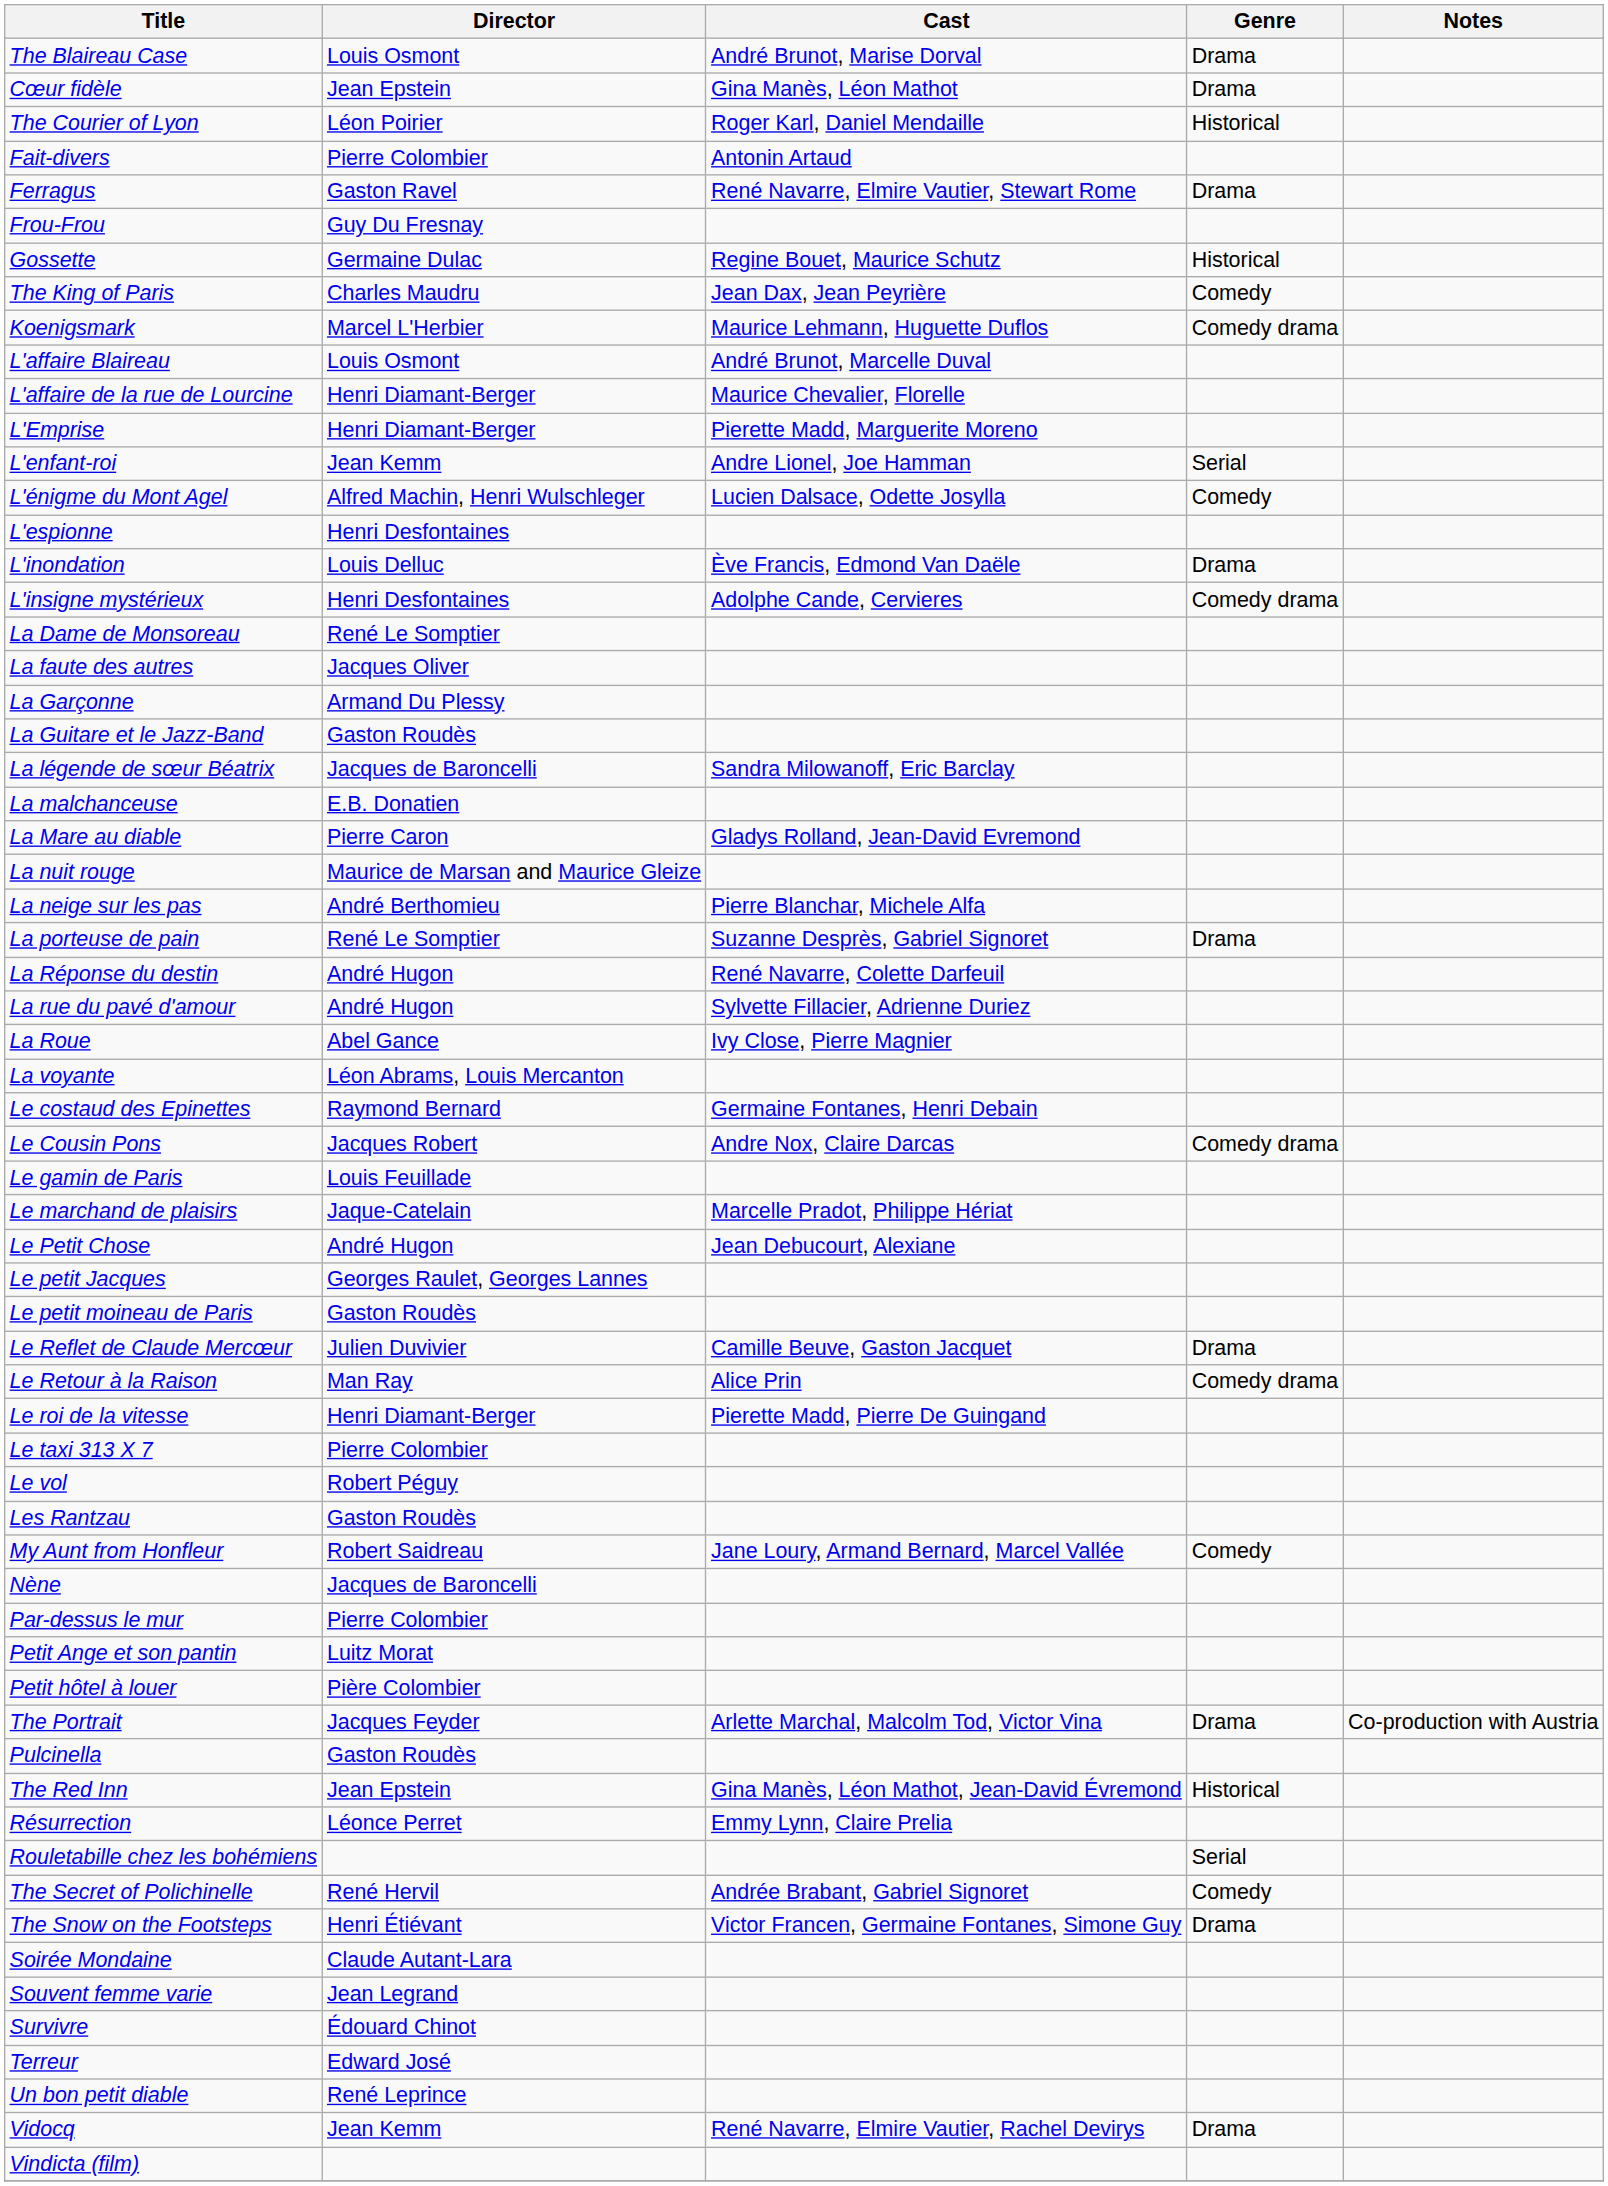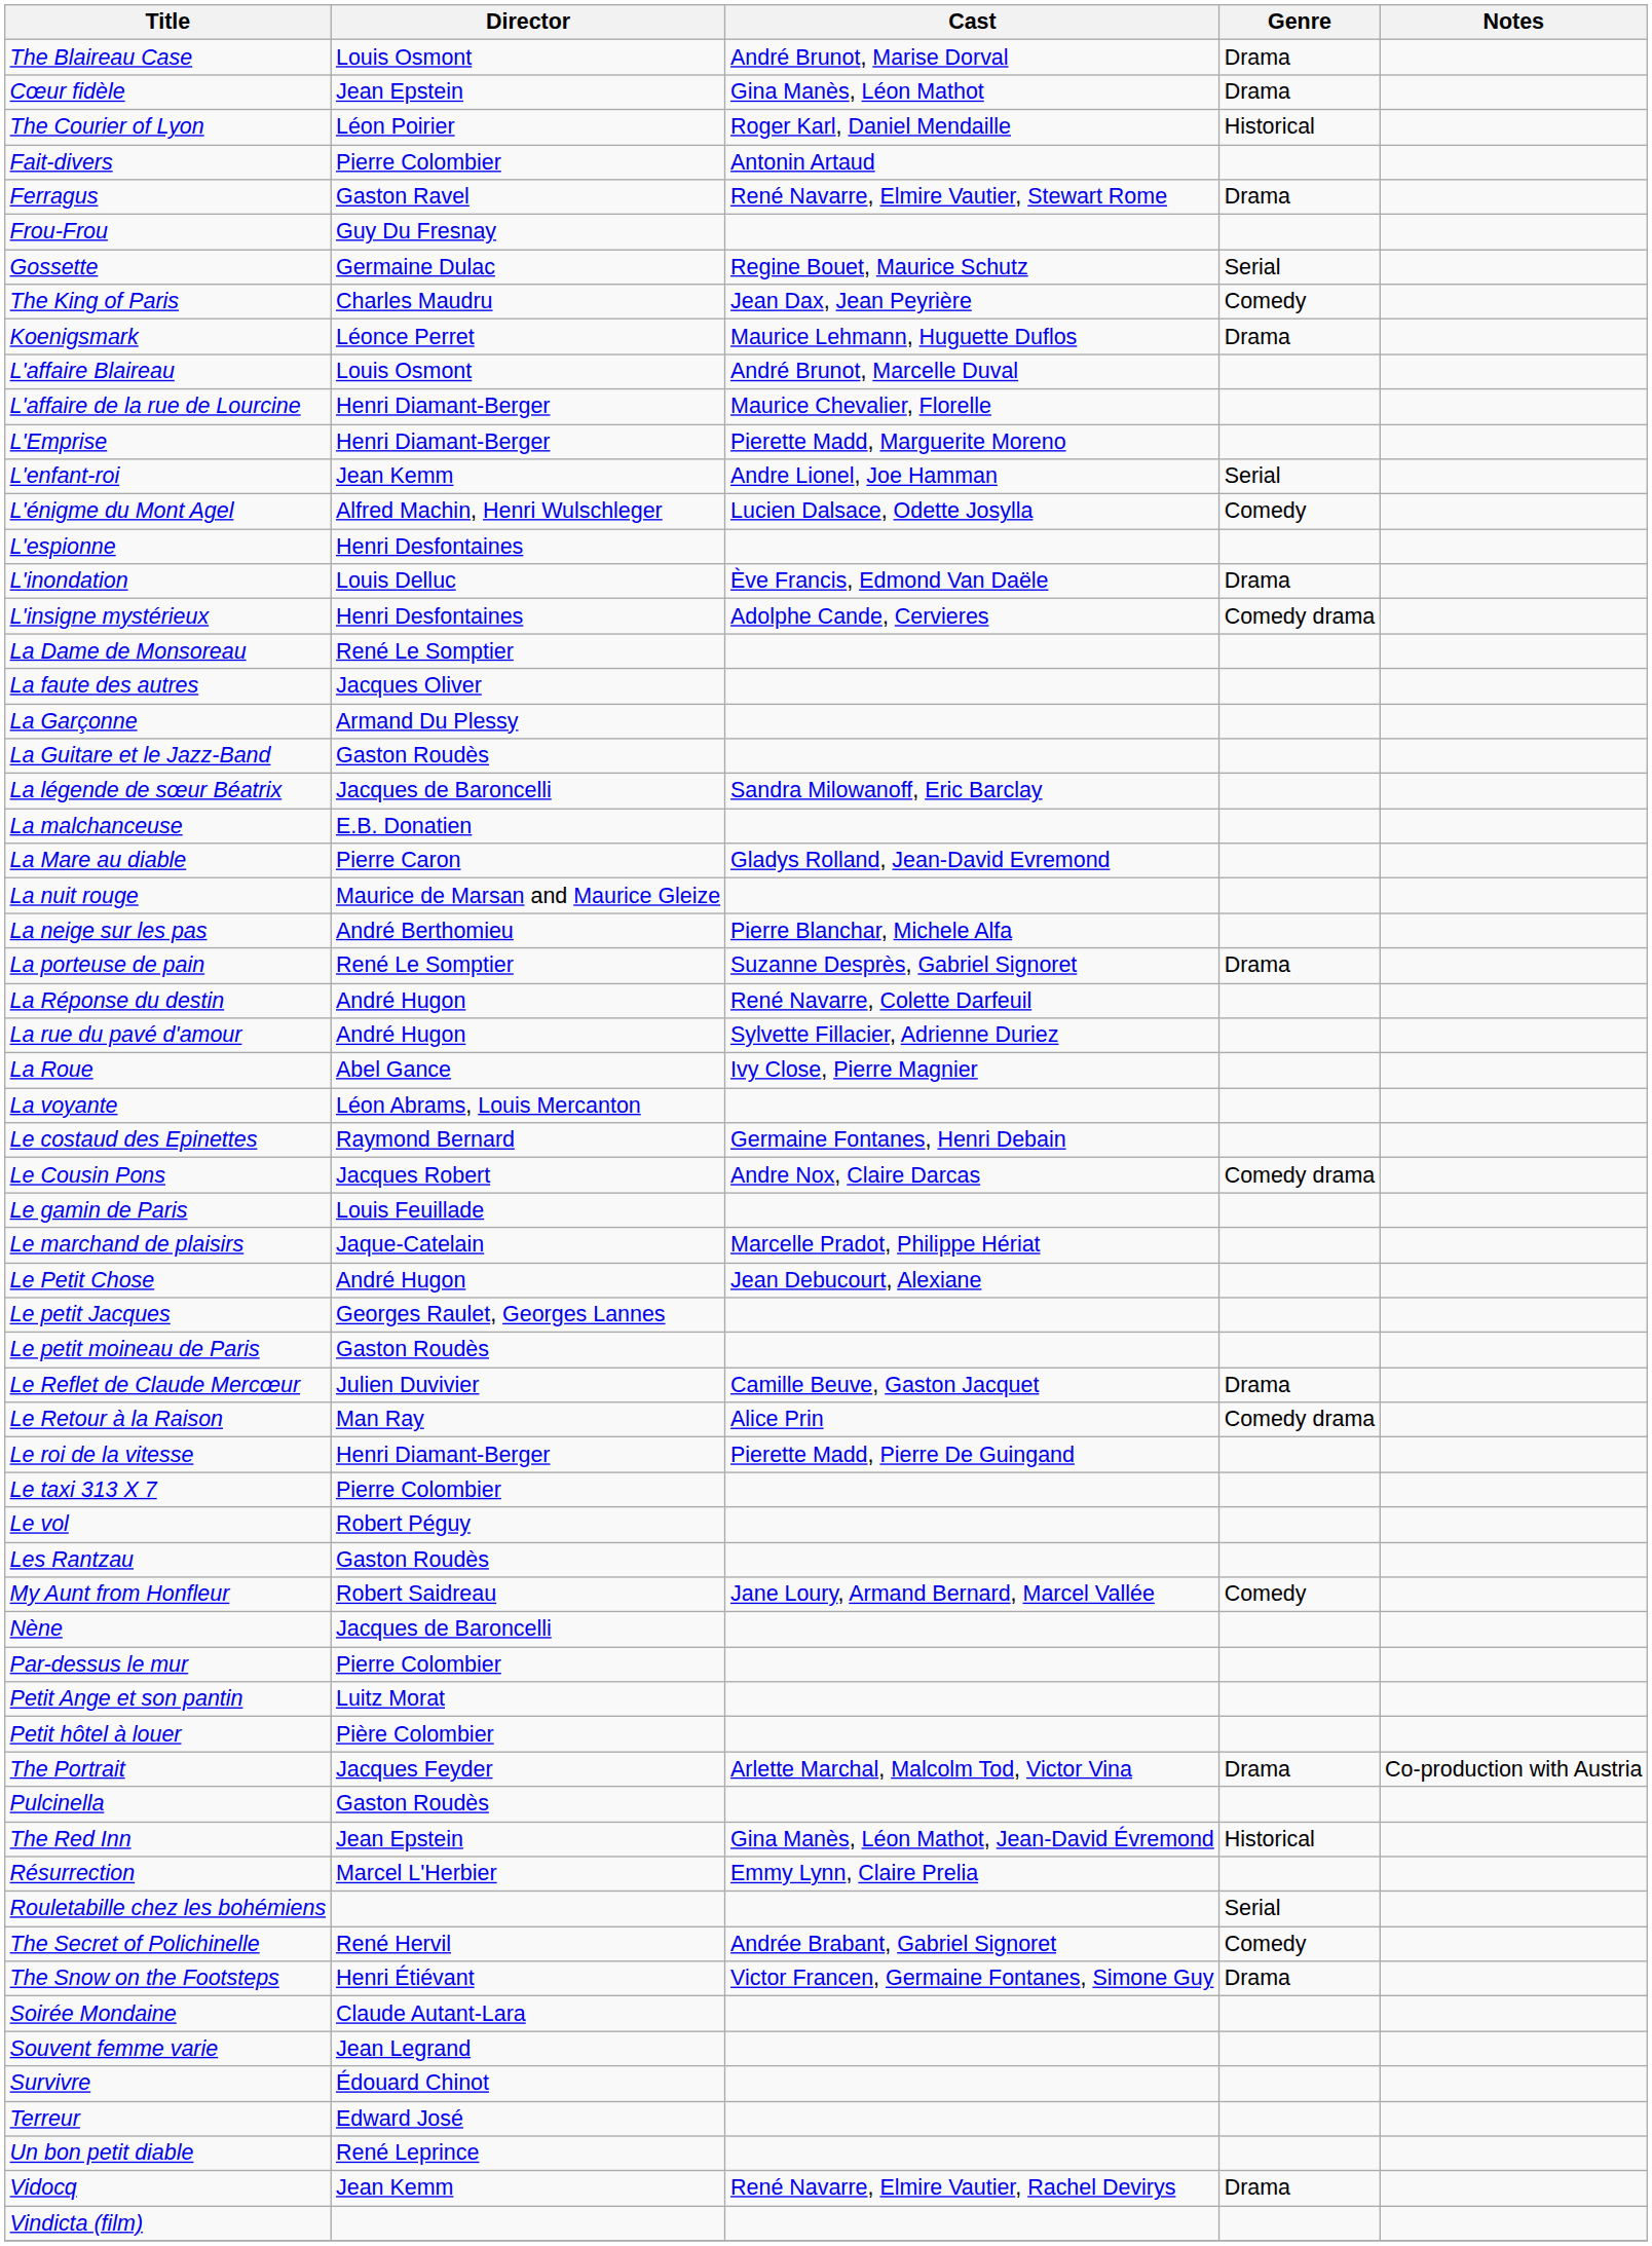Gossette | Genre: Historical -> Serial
Koenigsmark | Director: Marcel L'Herbier -> Léonce Perret
Koenigsmark | Genre: Comedy drama -> Drama
Résurrection | Director: Léonce Perret -> Marcel L'Herbier
